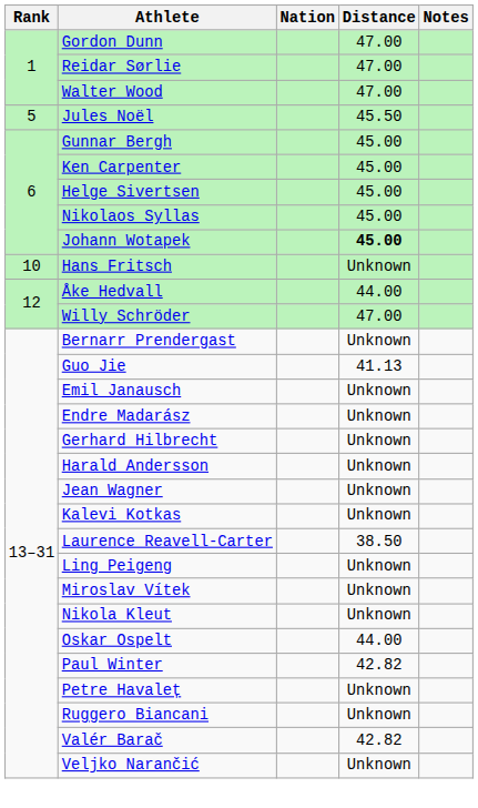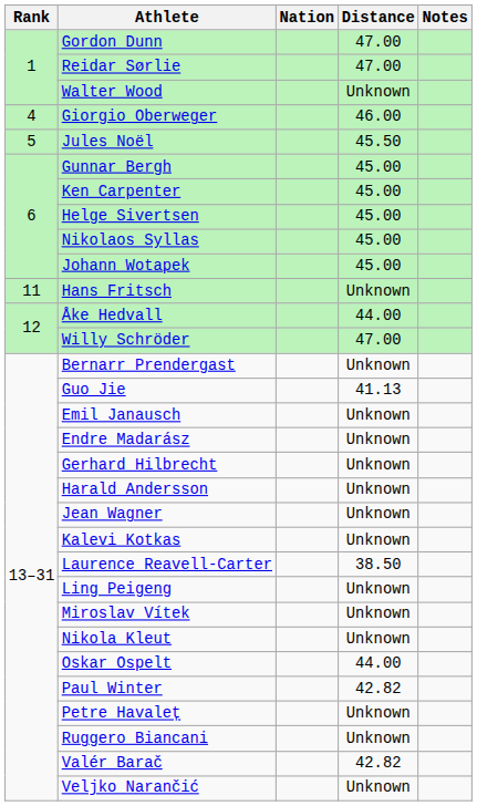Walter Wood | Distance: 47.00 -> Unknown
+ row: 4 | Giorgio Oberweger | 46.00
Johann Wotapek | Distance: bold -> normal
Hans Fritsch | Rank: 10 -> 11
